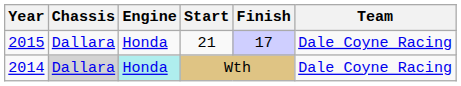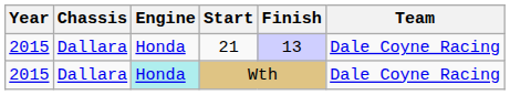21 | Finish: 17 -> 13
Wth | Year: 2014 -> 2015
Wth | Chassis: lightgrey background -> no background
